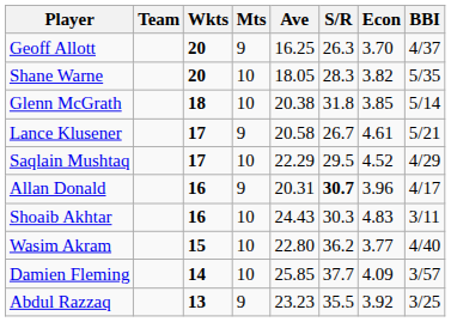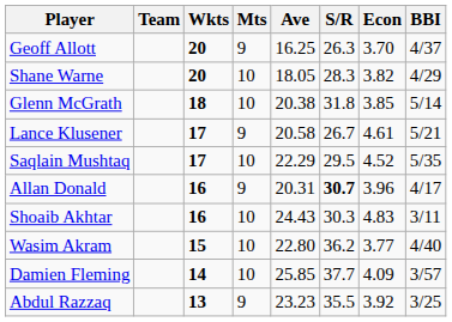Shane Warne | BBI: 5/35 -> 4/29
Saqlain Mushtaq | BBI: 4/29 -> 5/35
